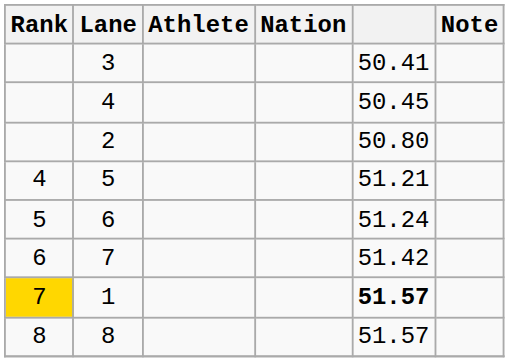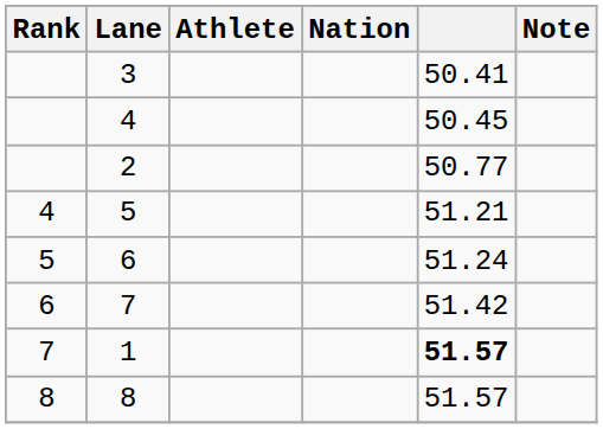2 | column 5: 50.80 -> 50.77
1 | Rank: gold background -> no background
